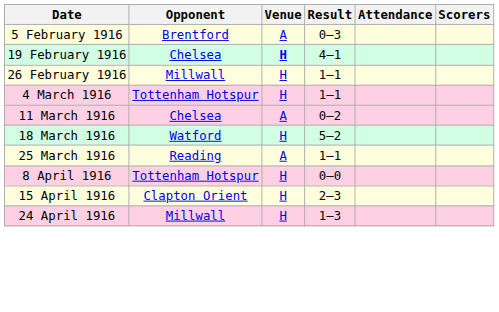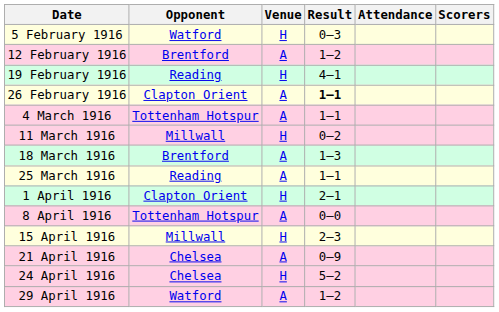5 February 1916 | Opponent: Brentford -> Watford
5 February 1916 | Venue: A -> H
+ row: 12 February 1916 | Brentford | A | 1–2
19 February 1916 | Opponent: Chelsea -> Reading
19 February 1916 | Venue: bold -> normal
26 February 1916 | Opponent: Millwall -> Clapton Orient
26 February 1916 | Venue: H -> A
26 February 1916 | Result: normal -> bold
4 March 1916 | Venue: H -> A
11 March 1916 | Opponent: Chelsea -> Millwall
11 March 1916 | Venue: A -> H
18 March 1916 | Opponent: Watford -> Brentford
18 March 1916 | Venue: H -> A
18 March 1916 | Result: 5–2 -> 1–3
+ row: 1 April 1916 | Clapton Orient | H | 2–1
8 April 1916 | Venue: H -> A
15 April 1916 | Opponent: Clapton Orient -> Millwall
+ row: 21 April 1916 | Chelsea | A | 0–9
24 April 1916 | Opponent: Millwall -> Chelsea
24 April 1916 | Result: 1–3 -> 5–2
+ row: 29 April 1916 | Watford | A | 1–2
